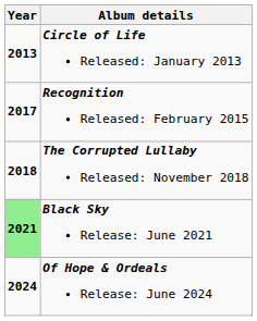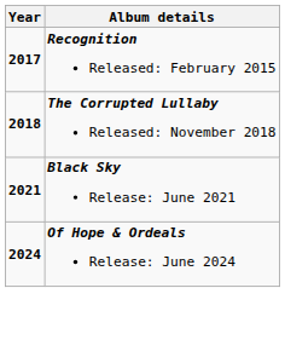- row: 2013 | Circle of Life Released: January 2013
Black Sky Release: June 2021 | Year: lightgreen background -> no background
